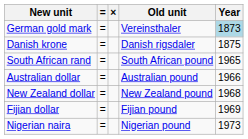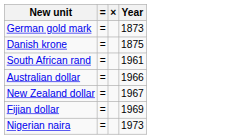- column: Old unit | Vereinsthaler | Danish rigsdaler | South African pound | Australian pound | New Zealand pound | Fijian pound | Nigerian pound
German gold mark | Year: lightblue background -> no background
South African rand | Year: 1965 -> 1961
New Zealand dollar | Year: 1968 -> 1967
